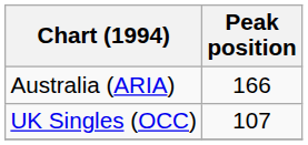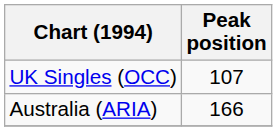rows swapped: Australia (ARIA) <-> UK Singles (OCC)
